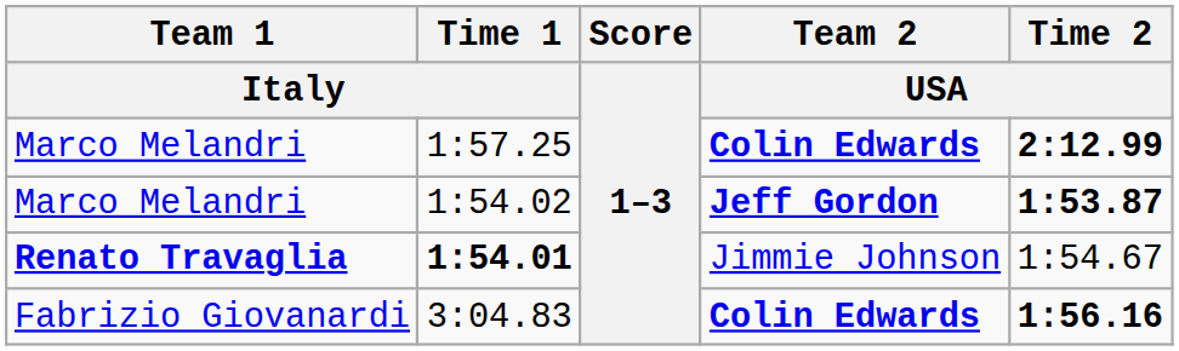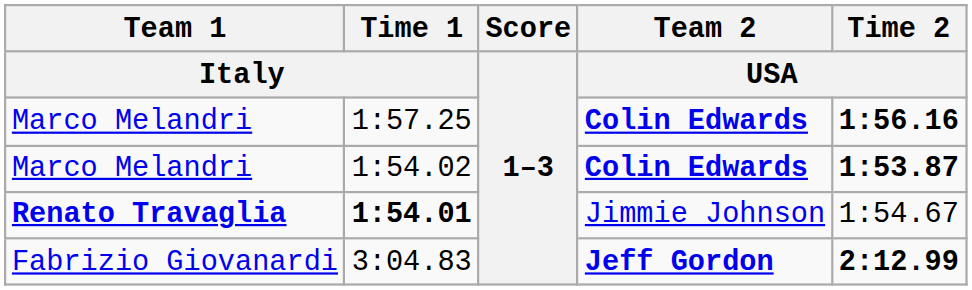1:57.25 | Time 2 / USA: 2:12.99 -> 1:56.16
1:54.02 | Team 2 / USA: Jeff Gordon -> Colin Edwards
3:04.83 | Team 2 / USA: Colin Edwards -> Jeff Gordon
3:04.83 | Time 2 / USA: 1:56.16 -> 2:12.99
